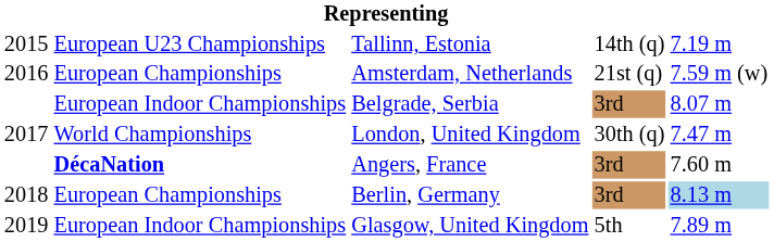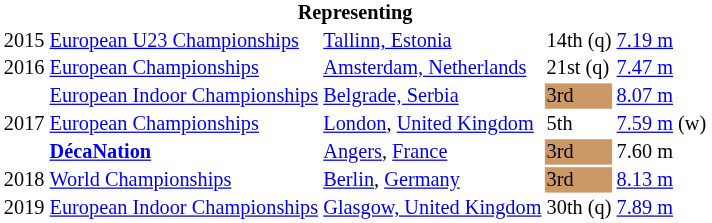Amsterdam, Netherlands | column 5: 7.59 m (w) -> 7.47 m
London, United Kingdom | column 2: World Championships -> European Championships
London, United Kingdom | column 4: 30th (q) -> 5th
London, United Kingdom | column 5: 7.47 m -> 7.59 m (w)
Berlin, Germany | column 2: European Championships -> World Championships
Berlin, Germany | column 5: lightblue background -> no background
Glasgow, United Kingdom | column 4: 5th -> 30th (q)
